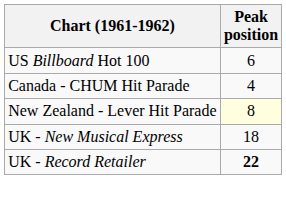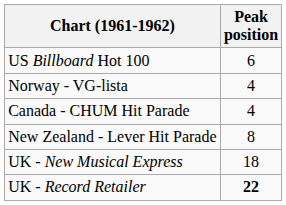+ row: Norway - VG-lista | 4
New Zealand - Lever Hit Parade | Peak position: lightyellow background -> no background
